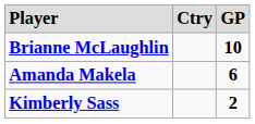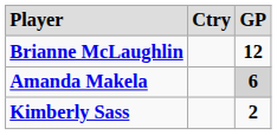Brianne McLaughlin | column 3: 10 -> 12
Amanda Makela | column 3: no background -> lightgrey background
